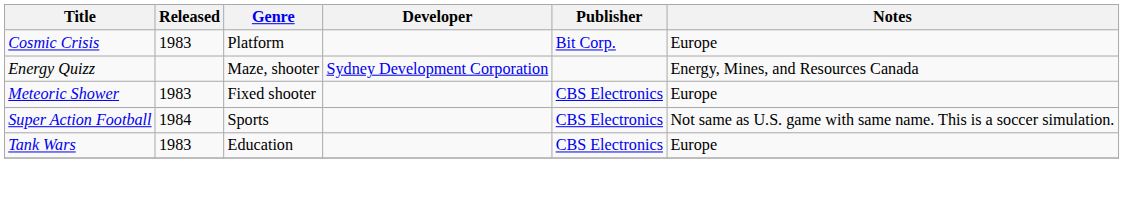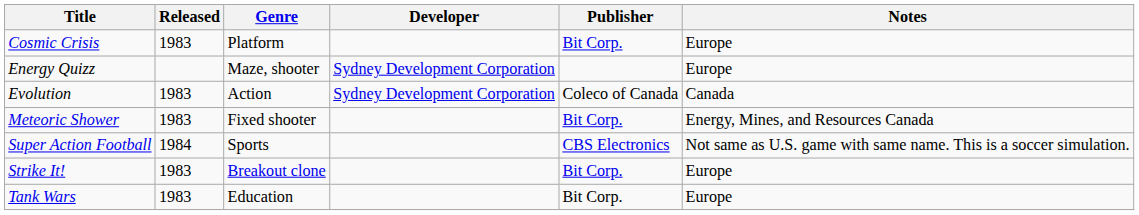Energy Quizz | Notes: Energy, Mines, and Resources Canada -> Europe
+ row: Evolution | 1983 | Action | Sydney Development Corporation | Coleco of Canada | Canada
Meteoric Shower | Publisher: CBS Electronics -> Bit Corp.
Meteoric Shower | Notes: Europe -> Energy, Mines, and Resources Canada
+ row: Strike It! | 1983 | Breakout clone | Bit Corp. | Europe
Tank Wars | Publisher: CBS Electronics -> Bit Corp.
